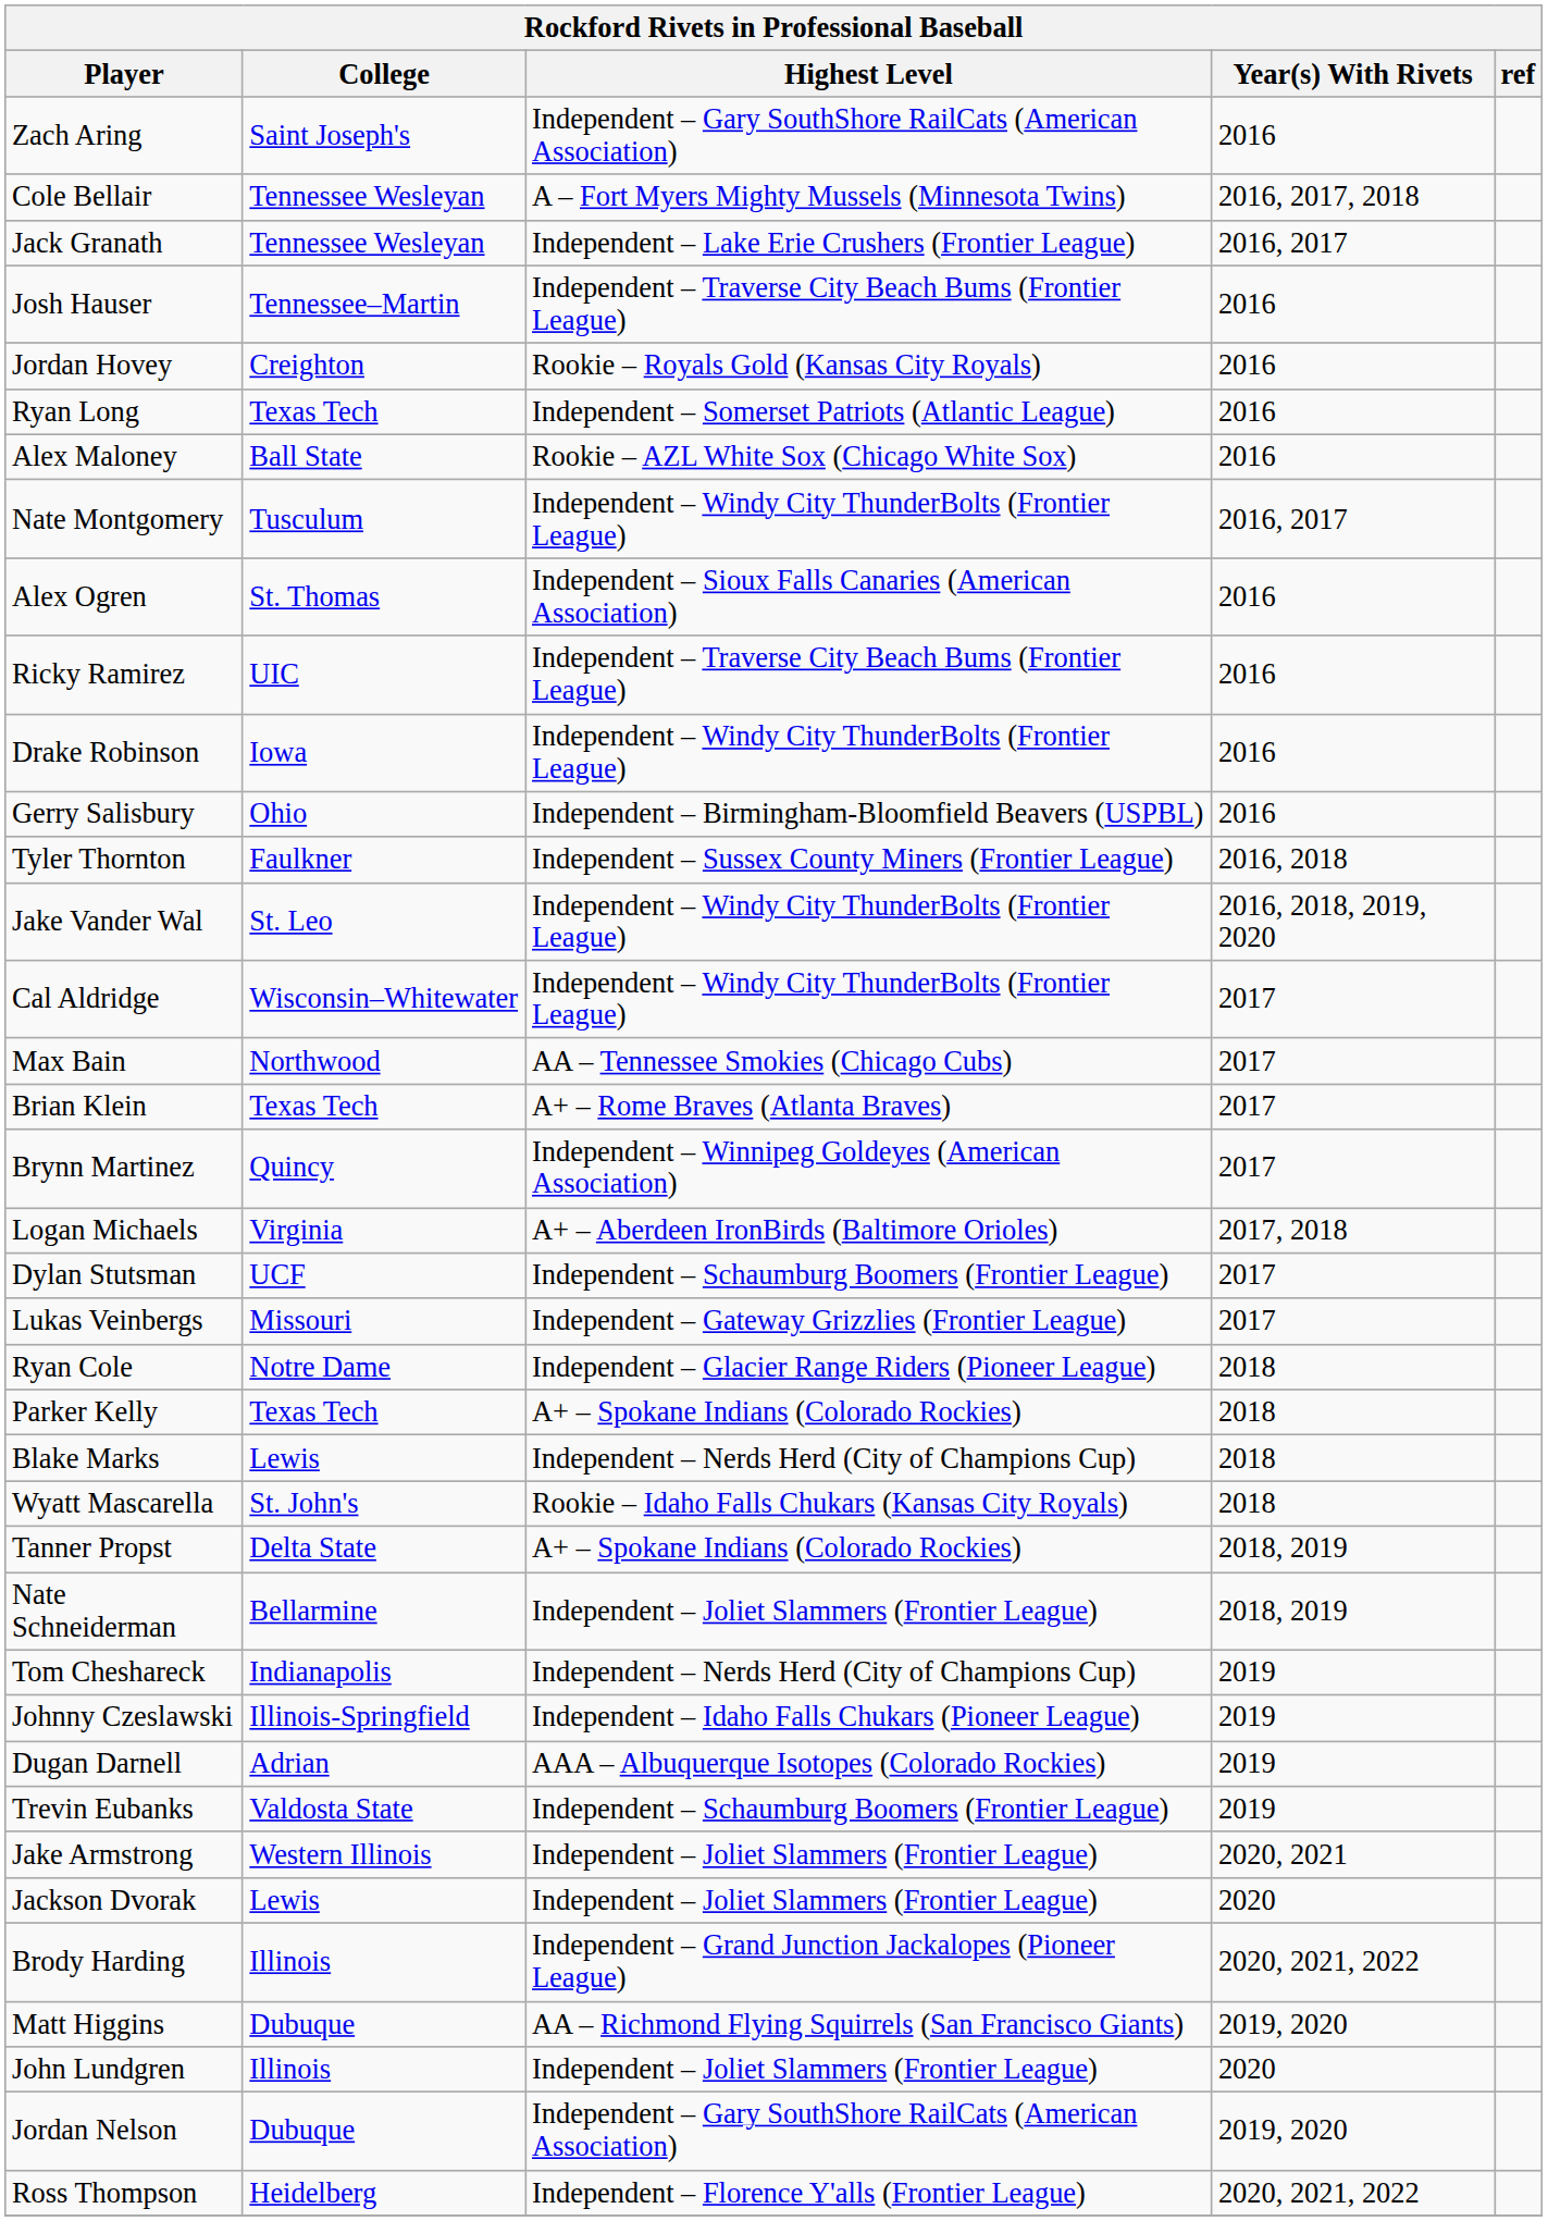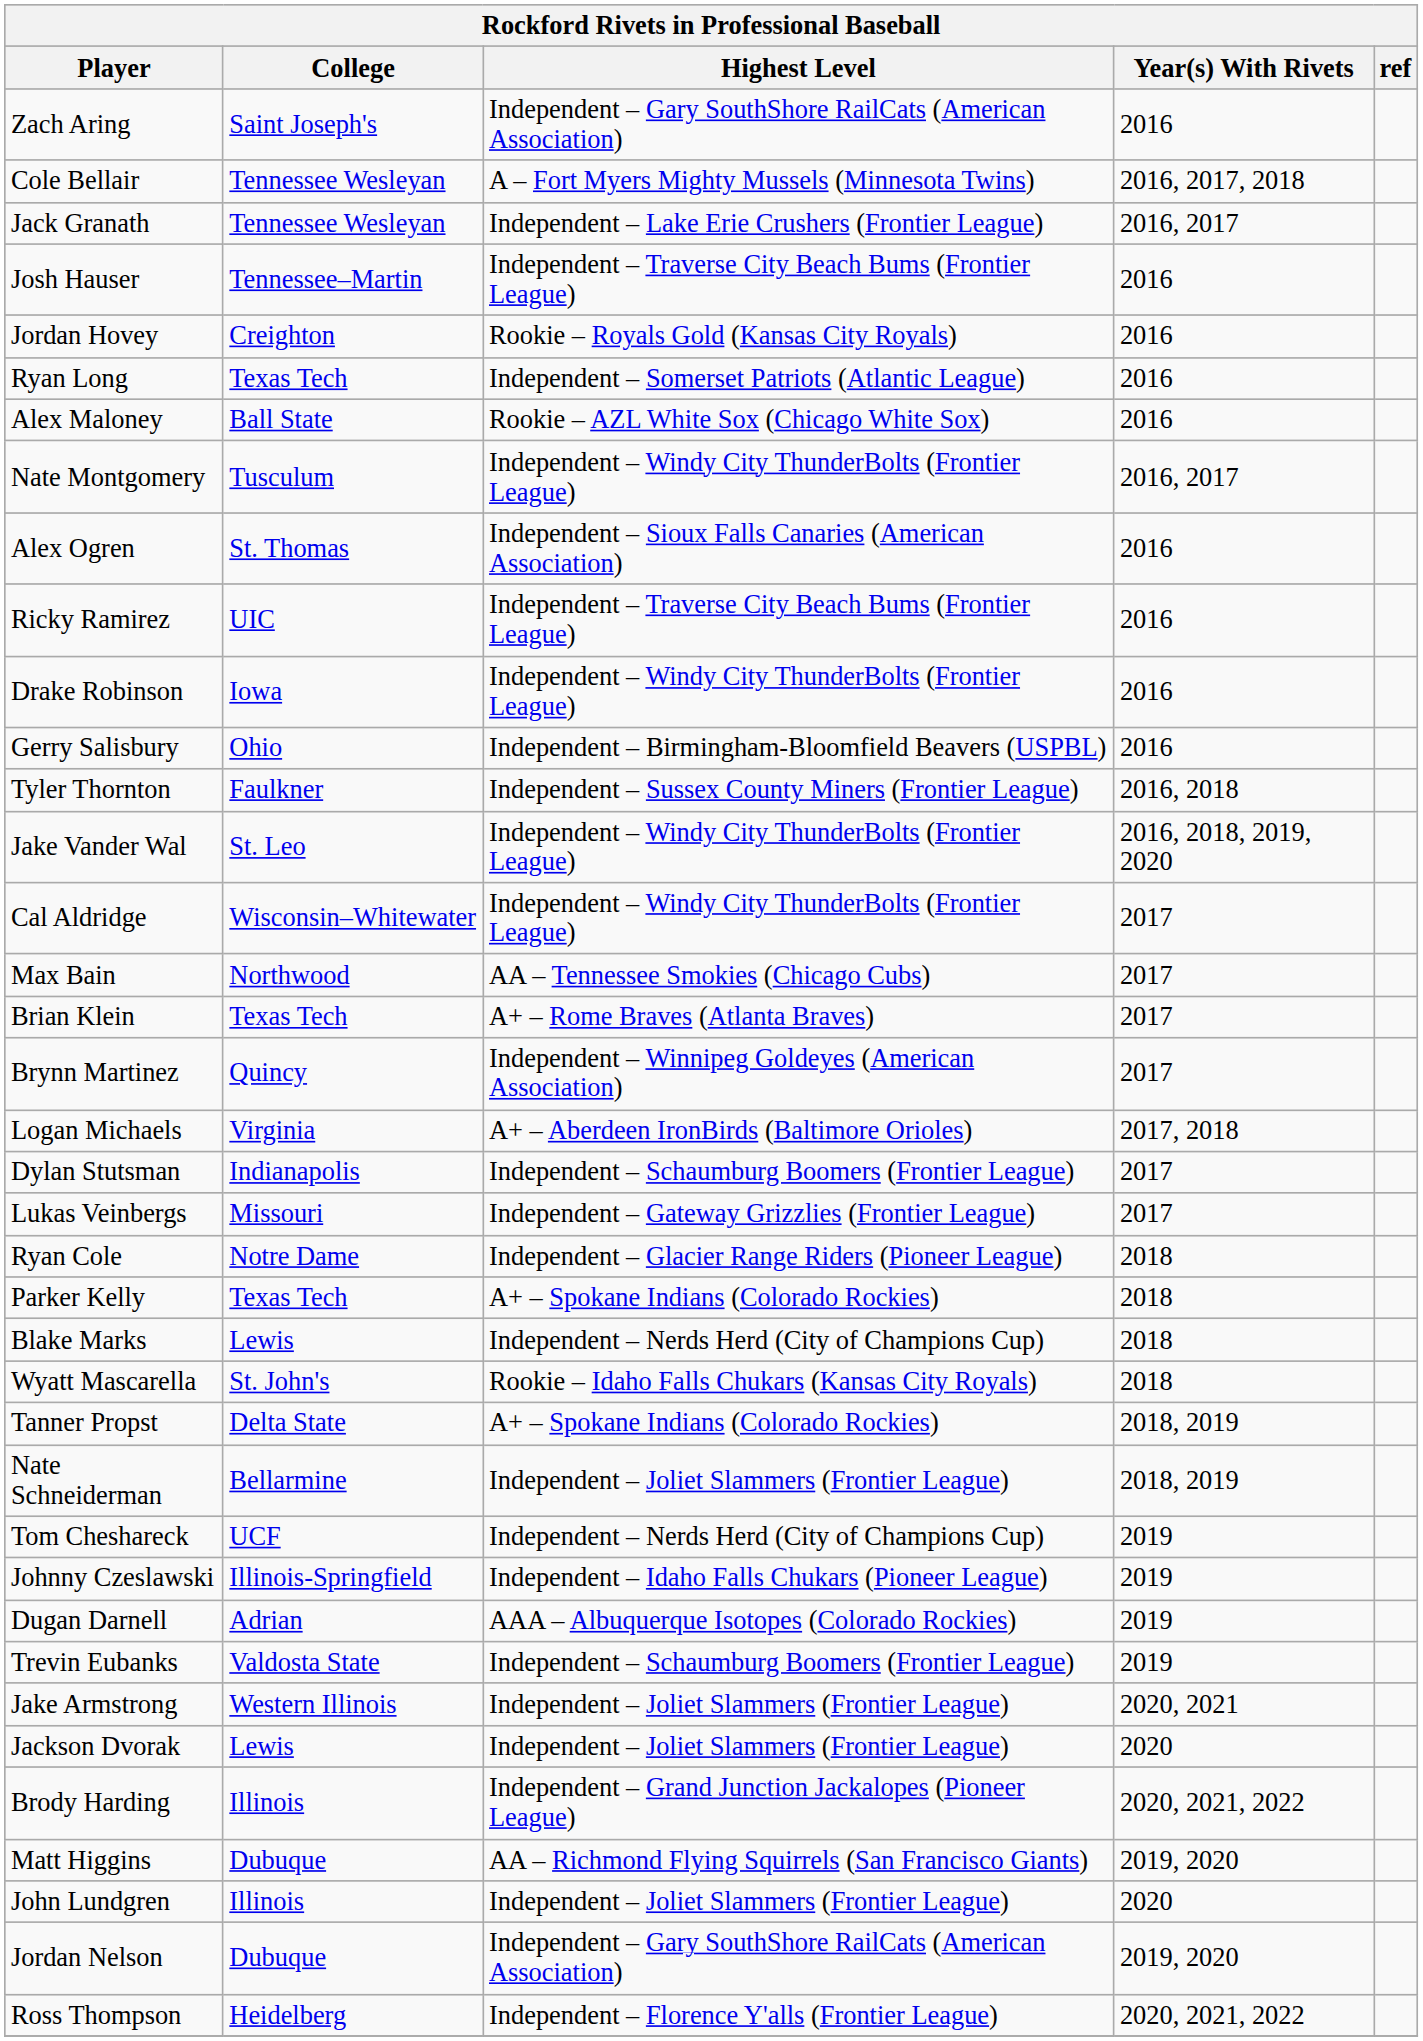Dylan Stutsman | College: UCF -> Indianapolis
Tom Cheshareck | College: Indianapolis -> UCF
